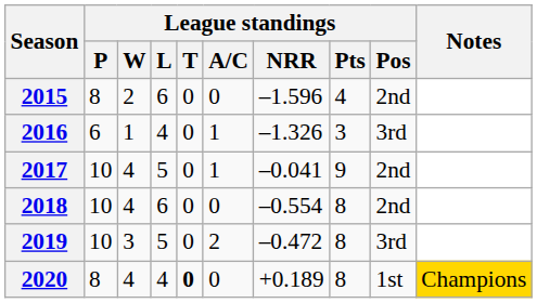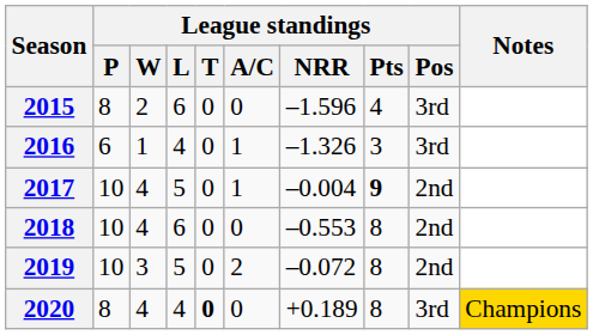2015 | League standings / Pos: 2nd -> 3rd
2017 | League standings / NRR: –0.041 -> –0.004
2017 | League standings / Pts: normal -> bold
2018 | League standings / NRR: –0.554 -> –0.553
2019 | League standings / NRR: –0.472 -> –0.072
2019 | League standings / Pos: 3rd -> 2nd
2020 | League standings / Pos: 1st -> 3rd
